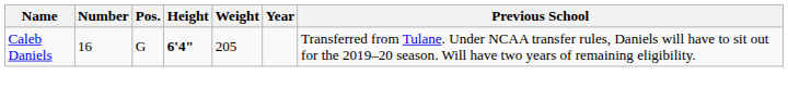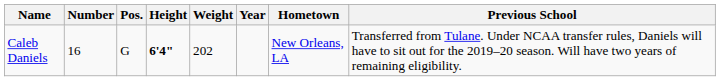+ column: Hometown | New Orleans, LA
Caleb Daniels | Weight: 205 -> 202
